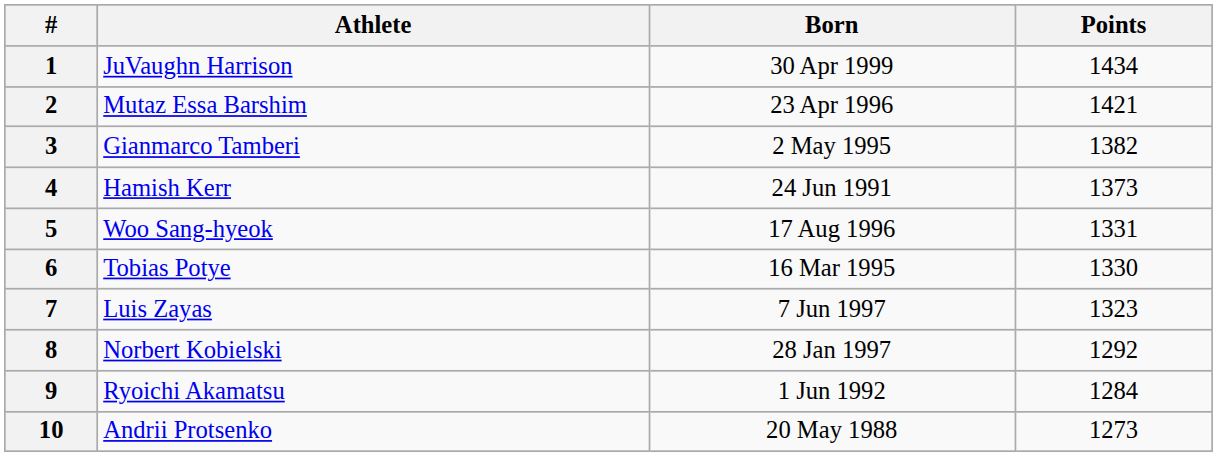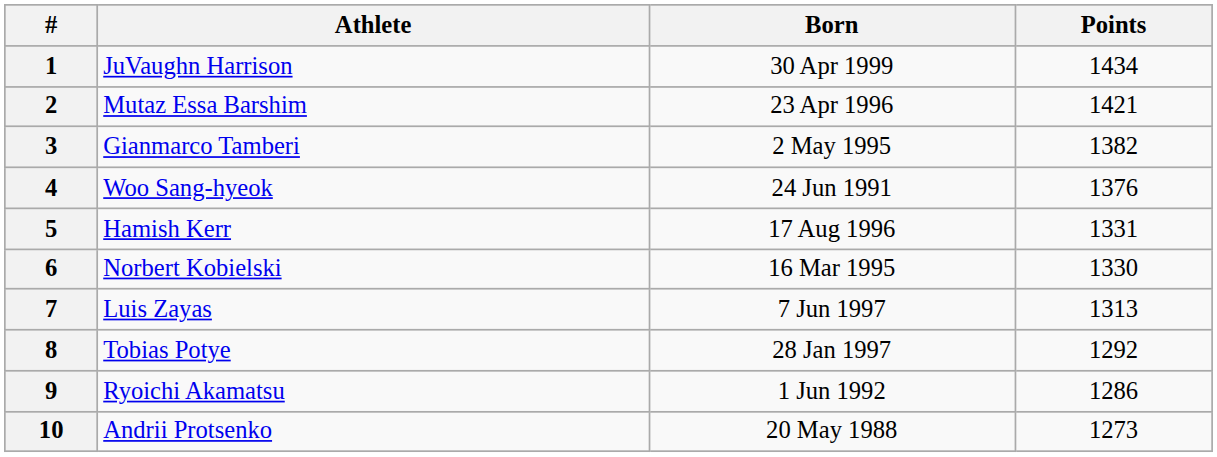4 | Athlete: Hamish Kerr -> Woo Sang-hyeok
4 | Points: 1373 -> 1376
5 | Athlete: Woo Sang-hyeok -> Hamish Kerr
6 | Athlete: Tobias Potye -> Norbert Kobielski
7 | Points: 1323 -> 1313
8 | Athlete: Norbert Kobielski -> Tobias Potye
9 | Points: 1284 -> 1286
